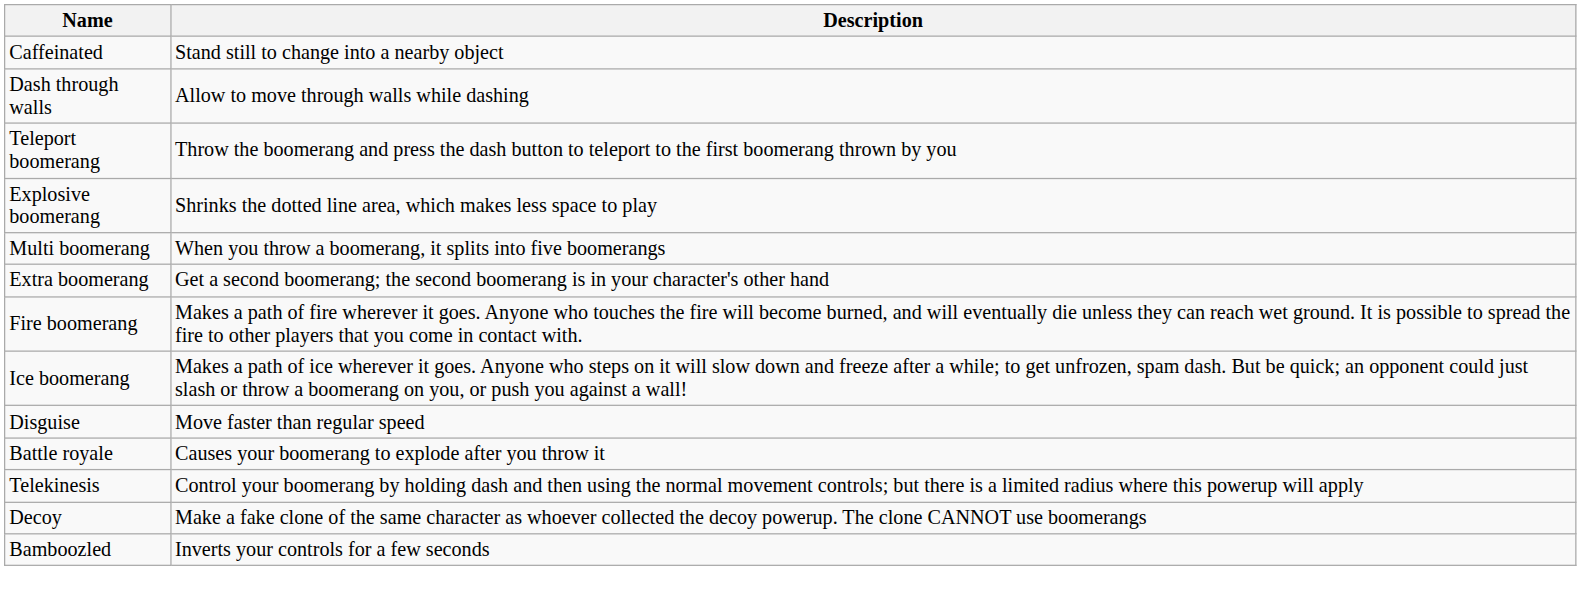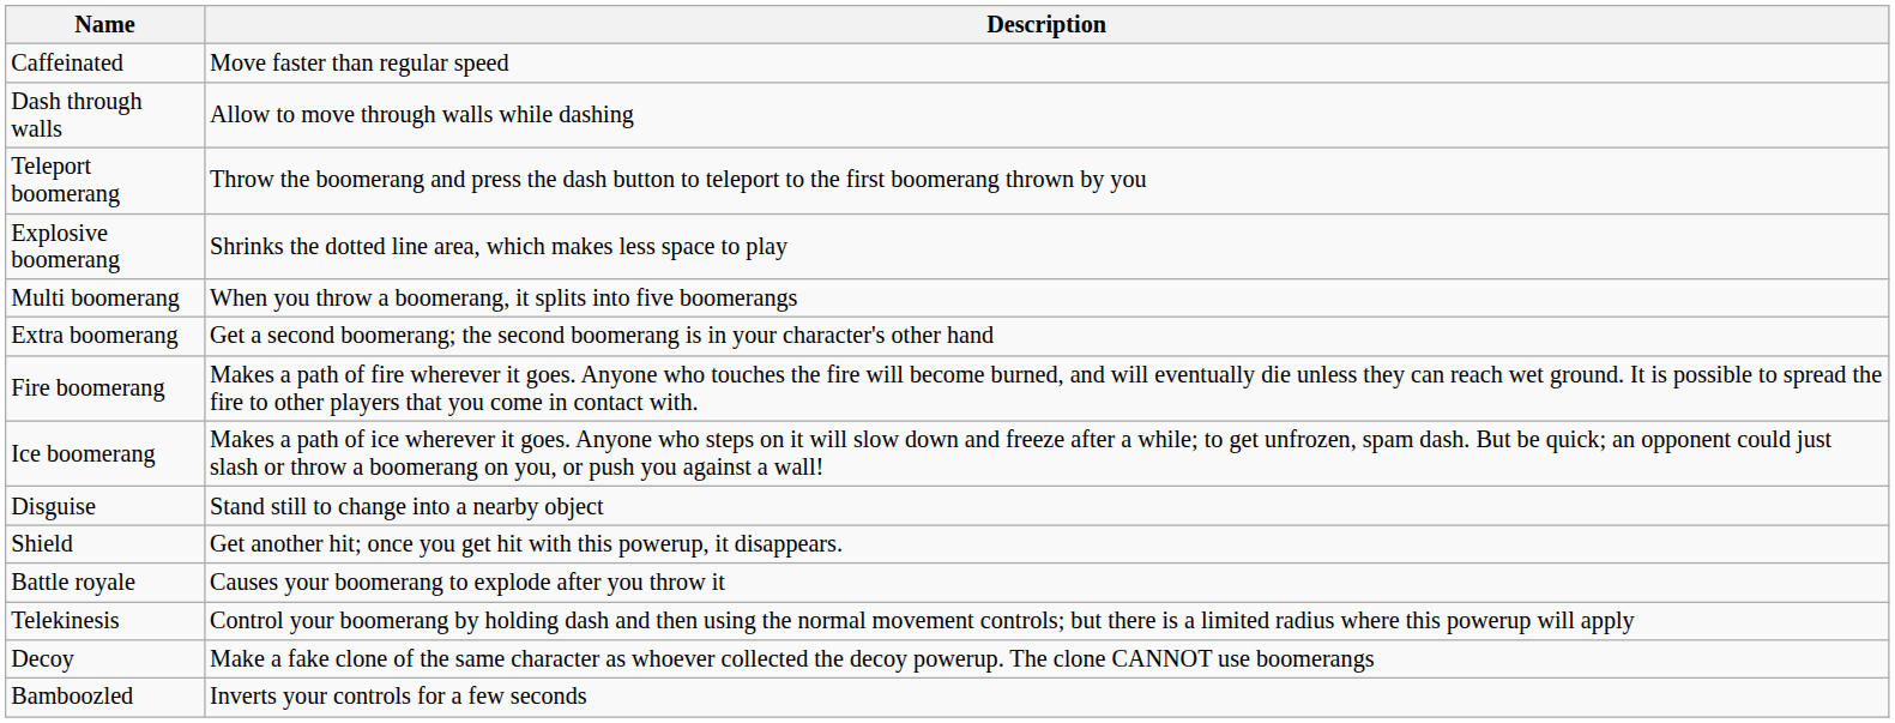Caffeinated | Description: Stand still to change into a nearby object -> Move faster than regular speed
Disguise | Description: Move faster than regular speed -> Stand still to change into a nearby object
+ row: Shield | Get another hit; once you get hit with this powerup, it disappears.
